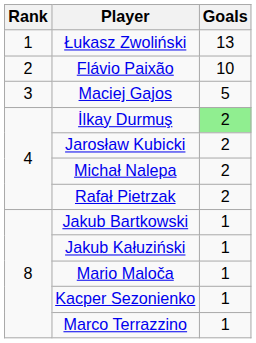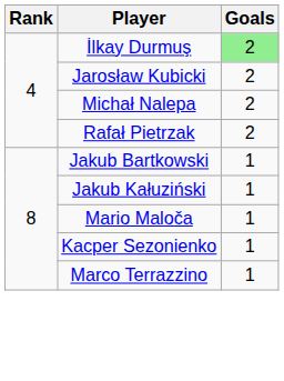- row: 1 | Łukasz Zwoliński | 13
- row: 2 | Flávio Paixão | 10
- row: 3 | Maciej Gajos | 5
